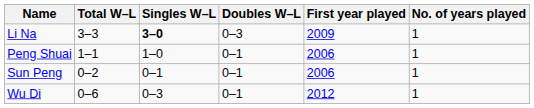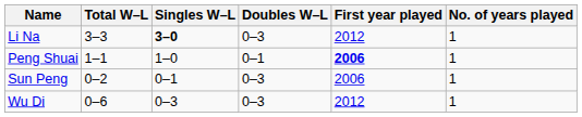Li Na | First year played: 2009 -> 2012
Peng Shuai | First year played: normal -> bold
Sun Peng | Doubles W–L: 0–1 -> 0–3
Wu Di | Doubles W–L: 0–1 -> 0–3
